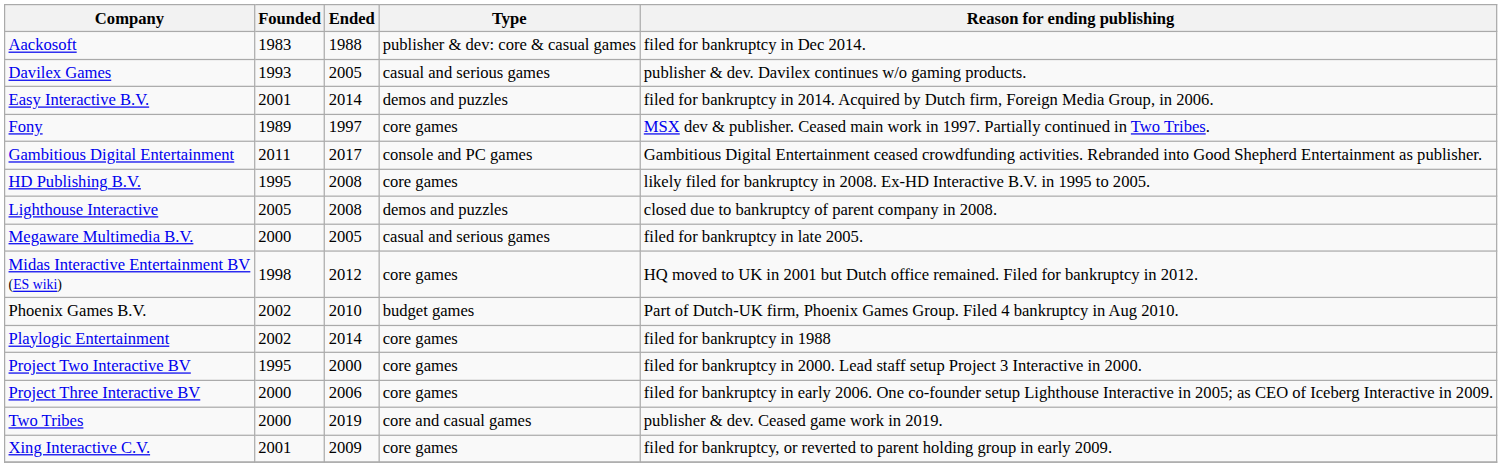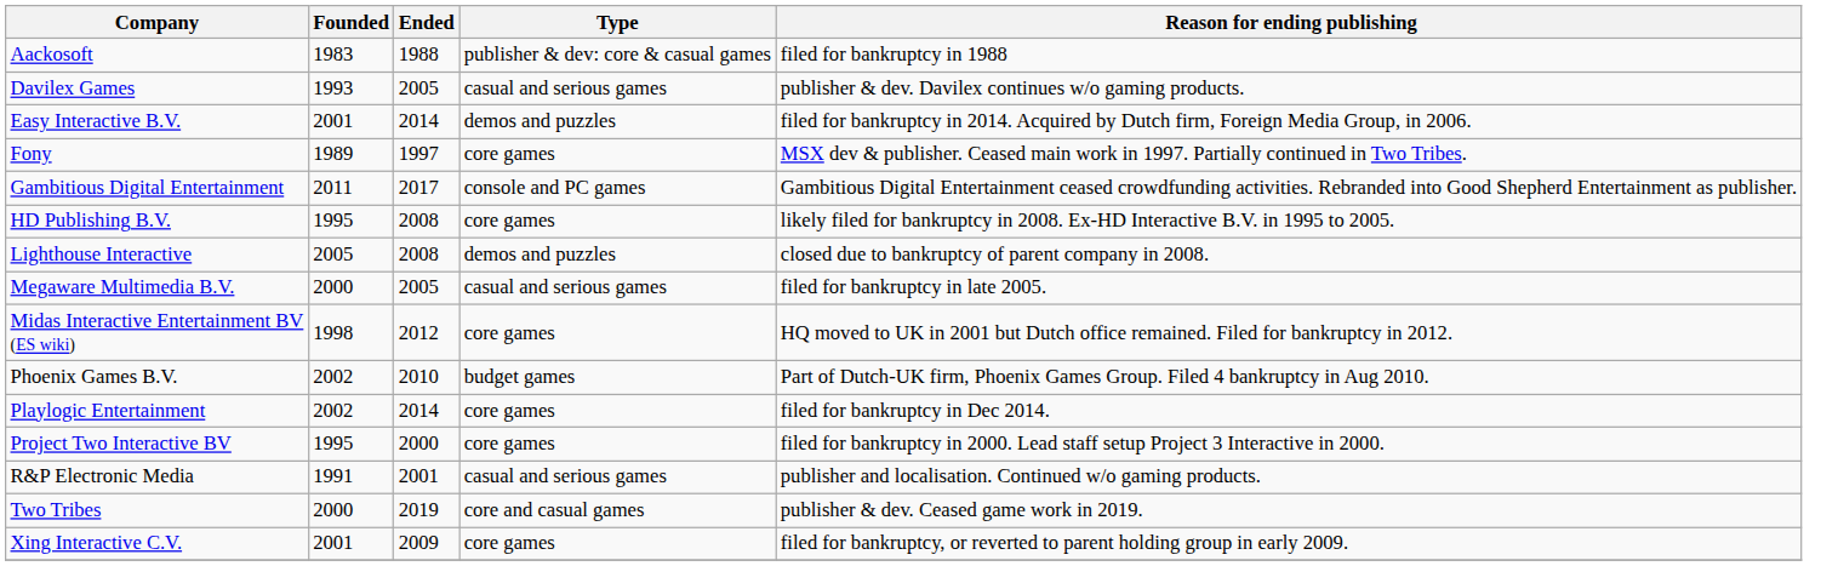Aackosoft | Reason for ending publishing: filed for bankruptcy in Dec 2014. -> filed for bankruptcy in 1988
Playlogic Entertainment | Reason for ending publishing: filed for bankruptcy in 1988 -> filed for bankruptcy in Dec 2014.
- row: Project Three Interactive BV | 2000 | 2006 | core games | filed for bankruptcy in early 2006. One co-founder setup Lighthouse Interactive in 2005; as CEO of Iceberg Interactive in 2009.
+ row: R&P Electronic Media | 1991 | 2001 | casual and serious games | publisher and localisation. Continued w/o gaming products.
